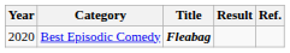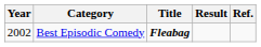Best Episodic Comedy | Year: 2020 -> 2002
